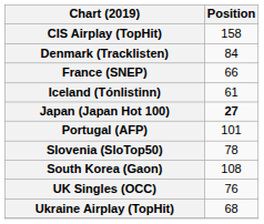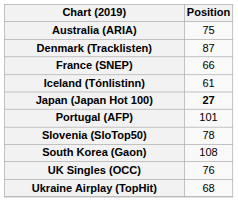+ row: Australia (ARIA) | 75
- row: CIS Airplay (TopHit) | 158
Denmark (Tracklisten) | Position: 84 -> 87
